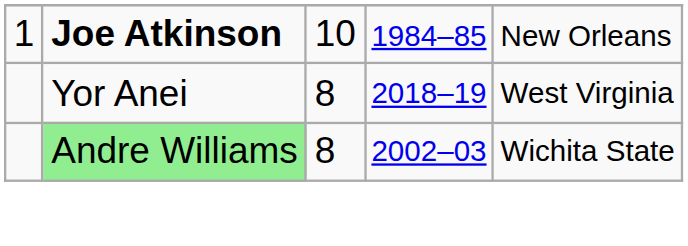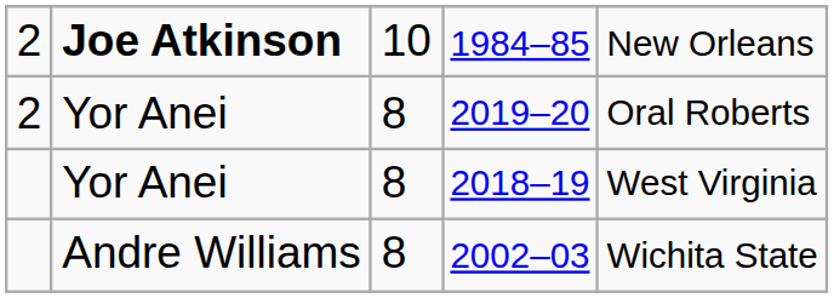1984–85 | column 1: 1 -> 2
+ row: 2 | Yor Anei | 8 | 2019–20 | Oral Roberts
2002–03 | column 2: lightgreen background -> no background
